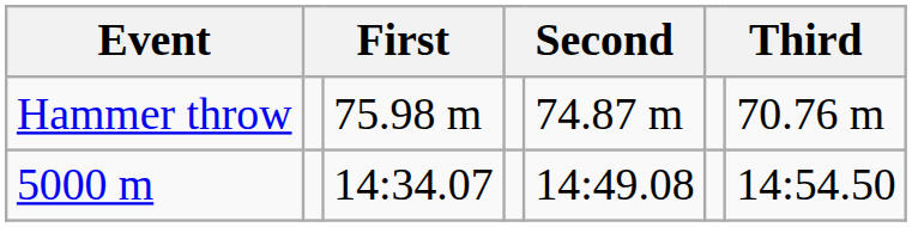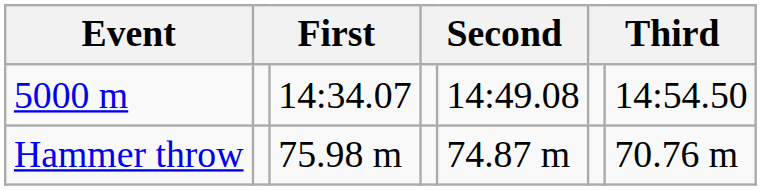rows swapped: 5000 m <-> Hammer throw
